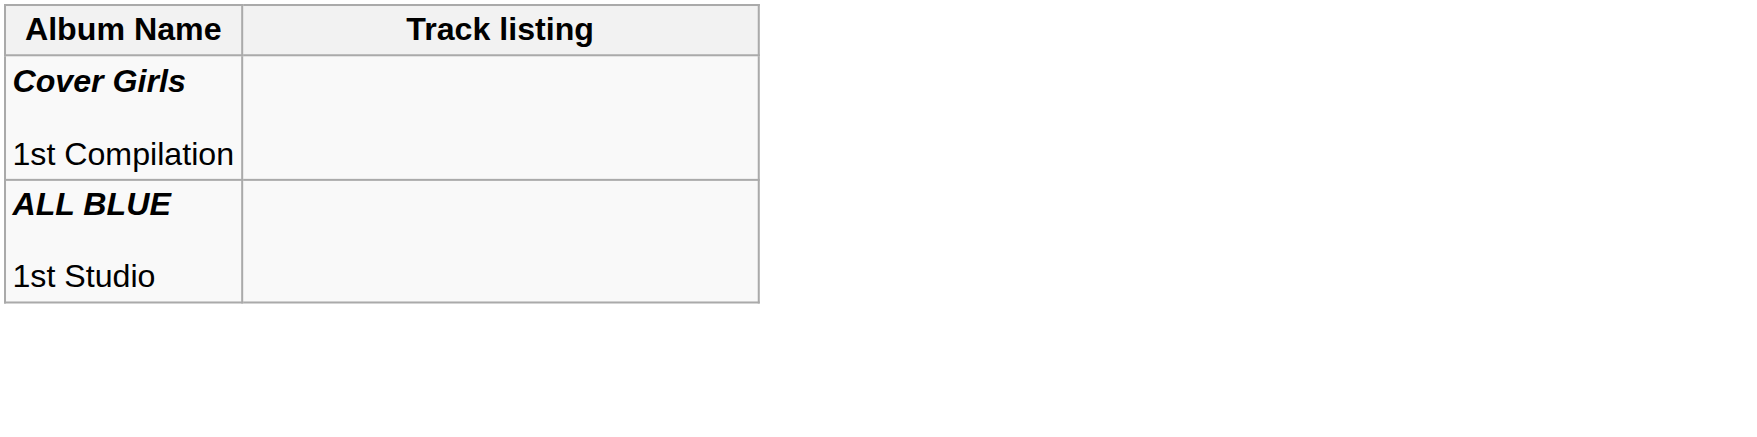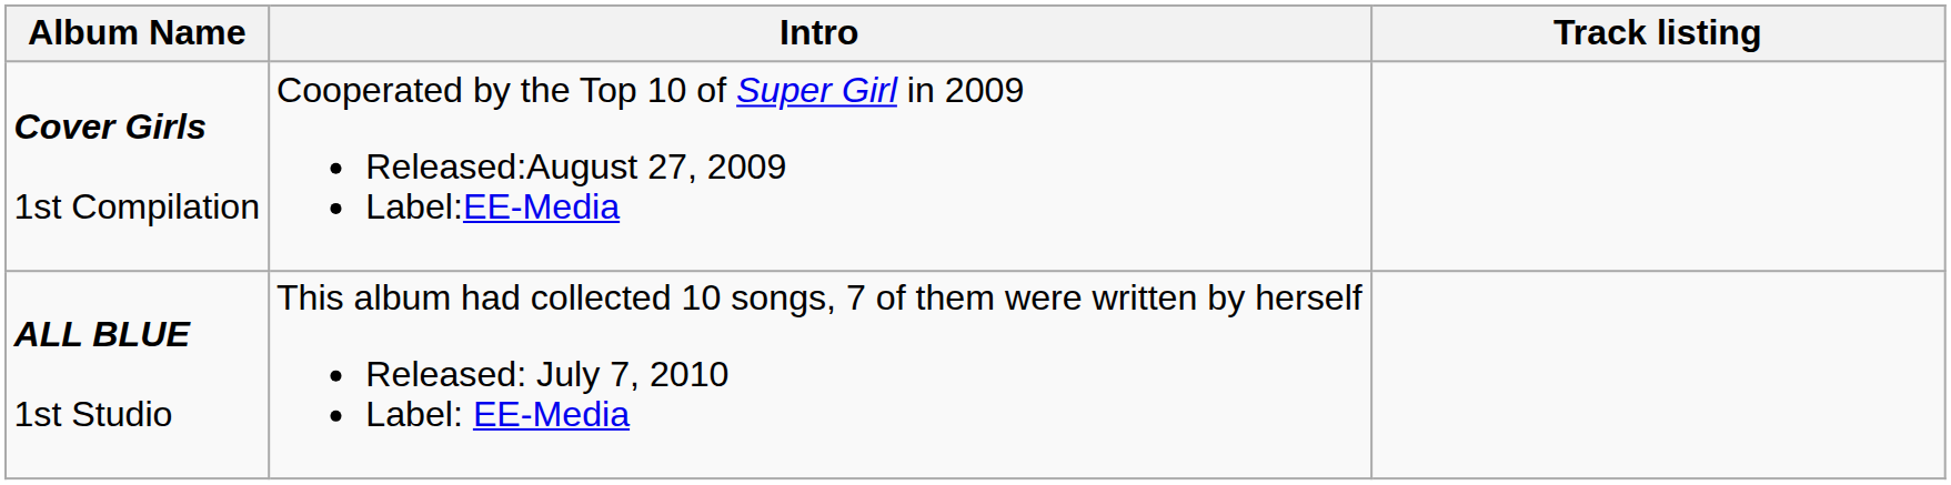+ column: Intro | Cooperated by the Top 10 of Super Girl in 2009 Released:August 27, 2009 Label:EE-Media | This album had collected 10 songs, 7 of them were written by herself Released: July 7, 2010 Label: EE-Media
